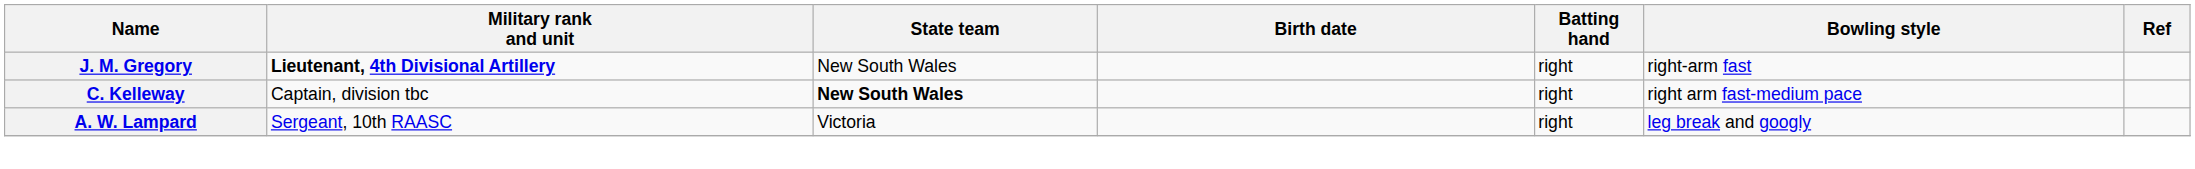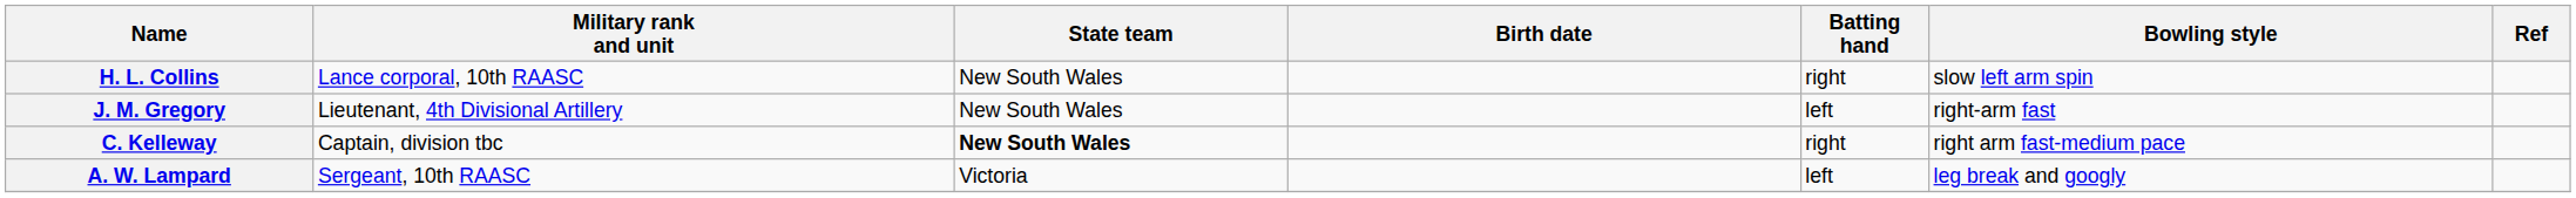+ row: H. L. Collins | Lance corporal, 10th RAASC | New South Wales | right | slow left arm spin
J. M. Gregory | Military rank and unit: bold -> normal
J. M. Gregory | Batting hand: right -> left
A. W. Lampard | Batting hand: right -> left
